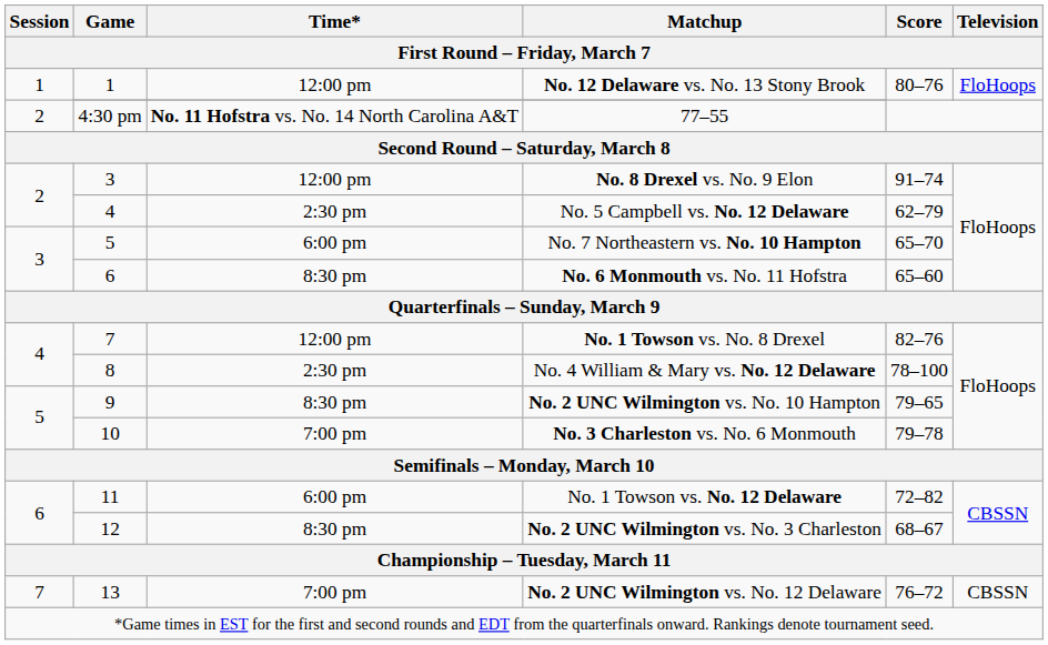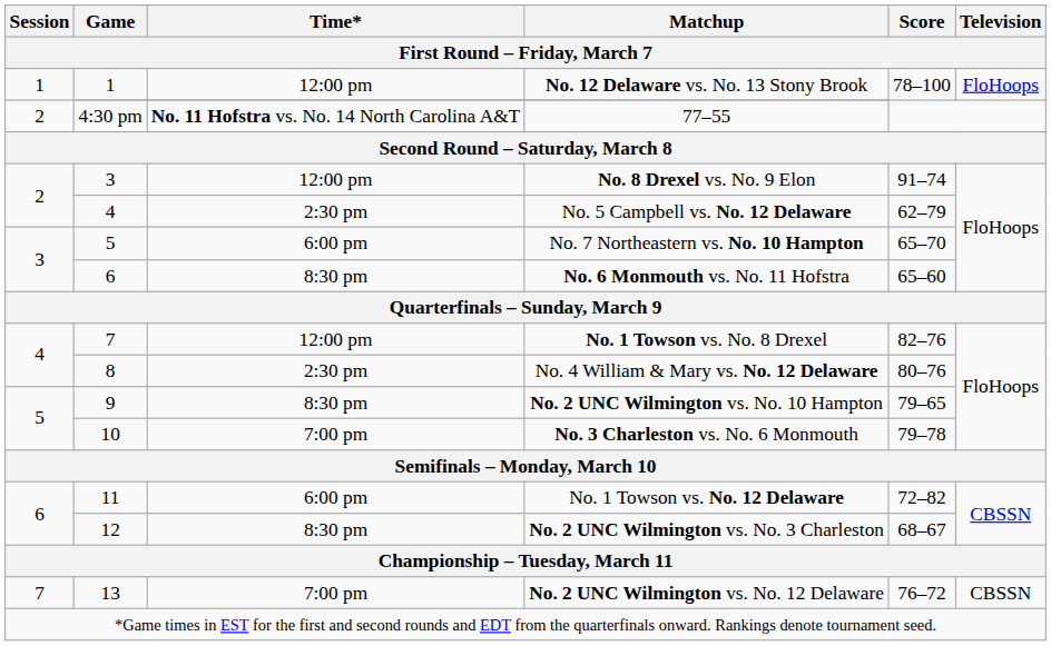No. 12 Delaware vs. No. 13 Stony Brook | Score: 80–76 -> 78–100
No. 4 William & Mary vs. No. 12 Delaware | Score: 78–100 -> 80–76
